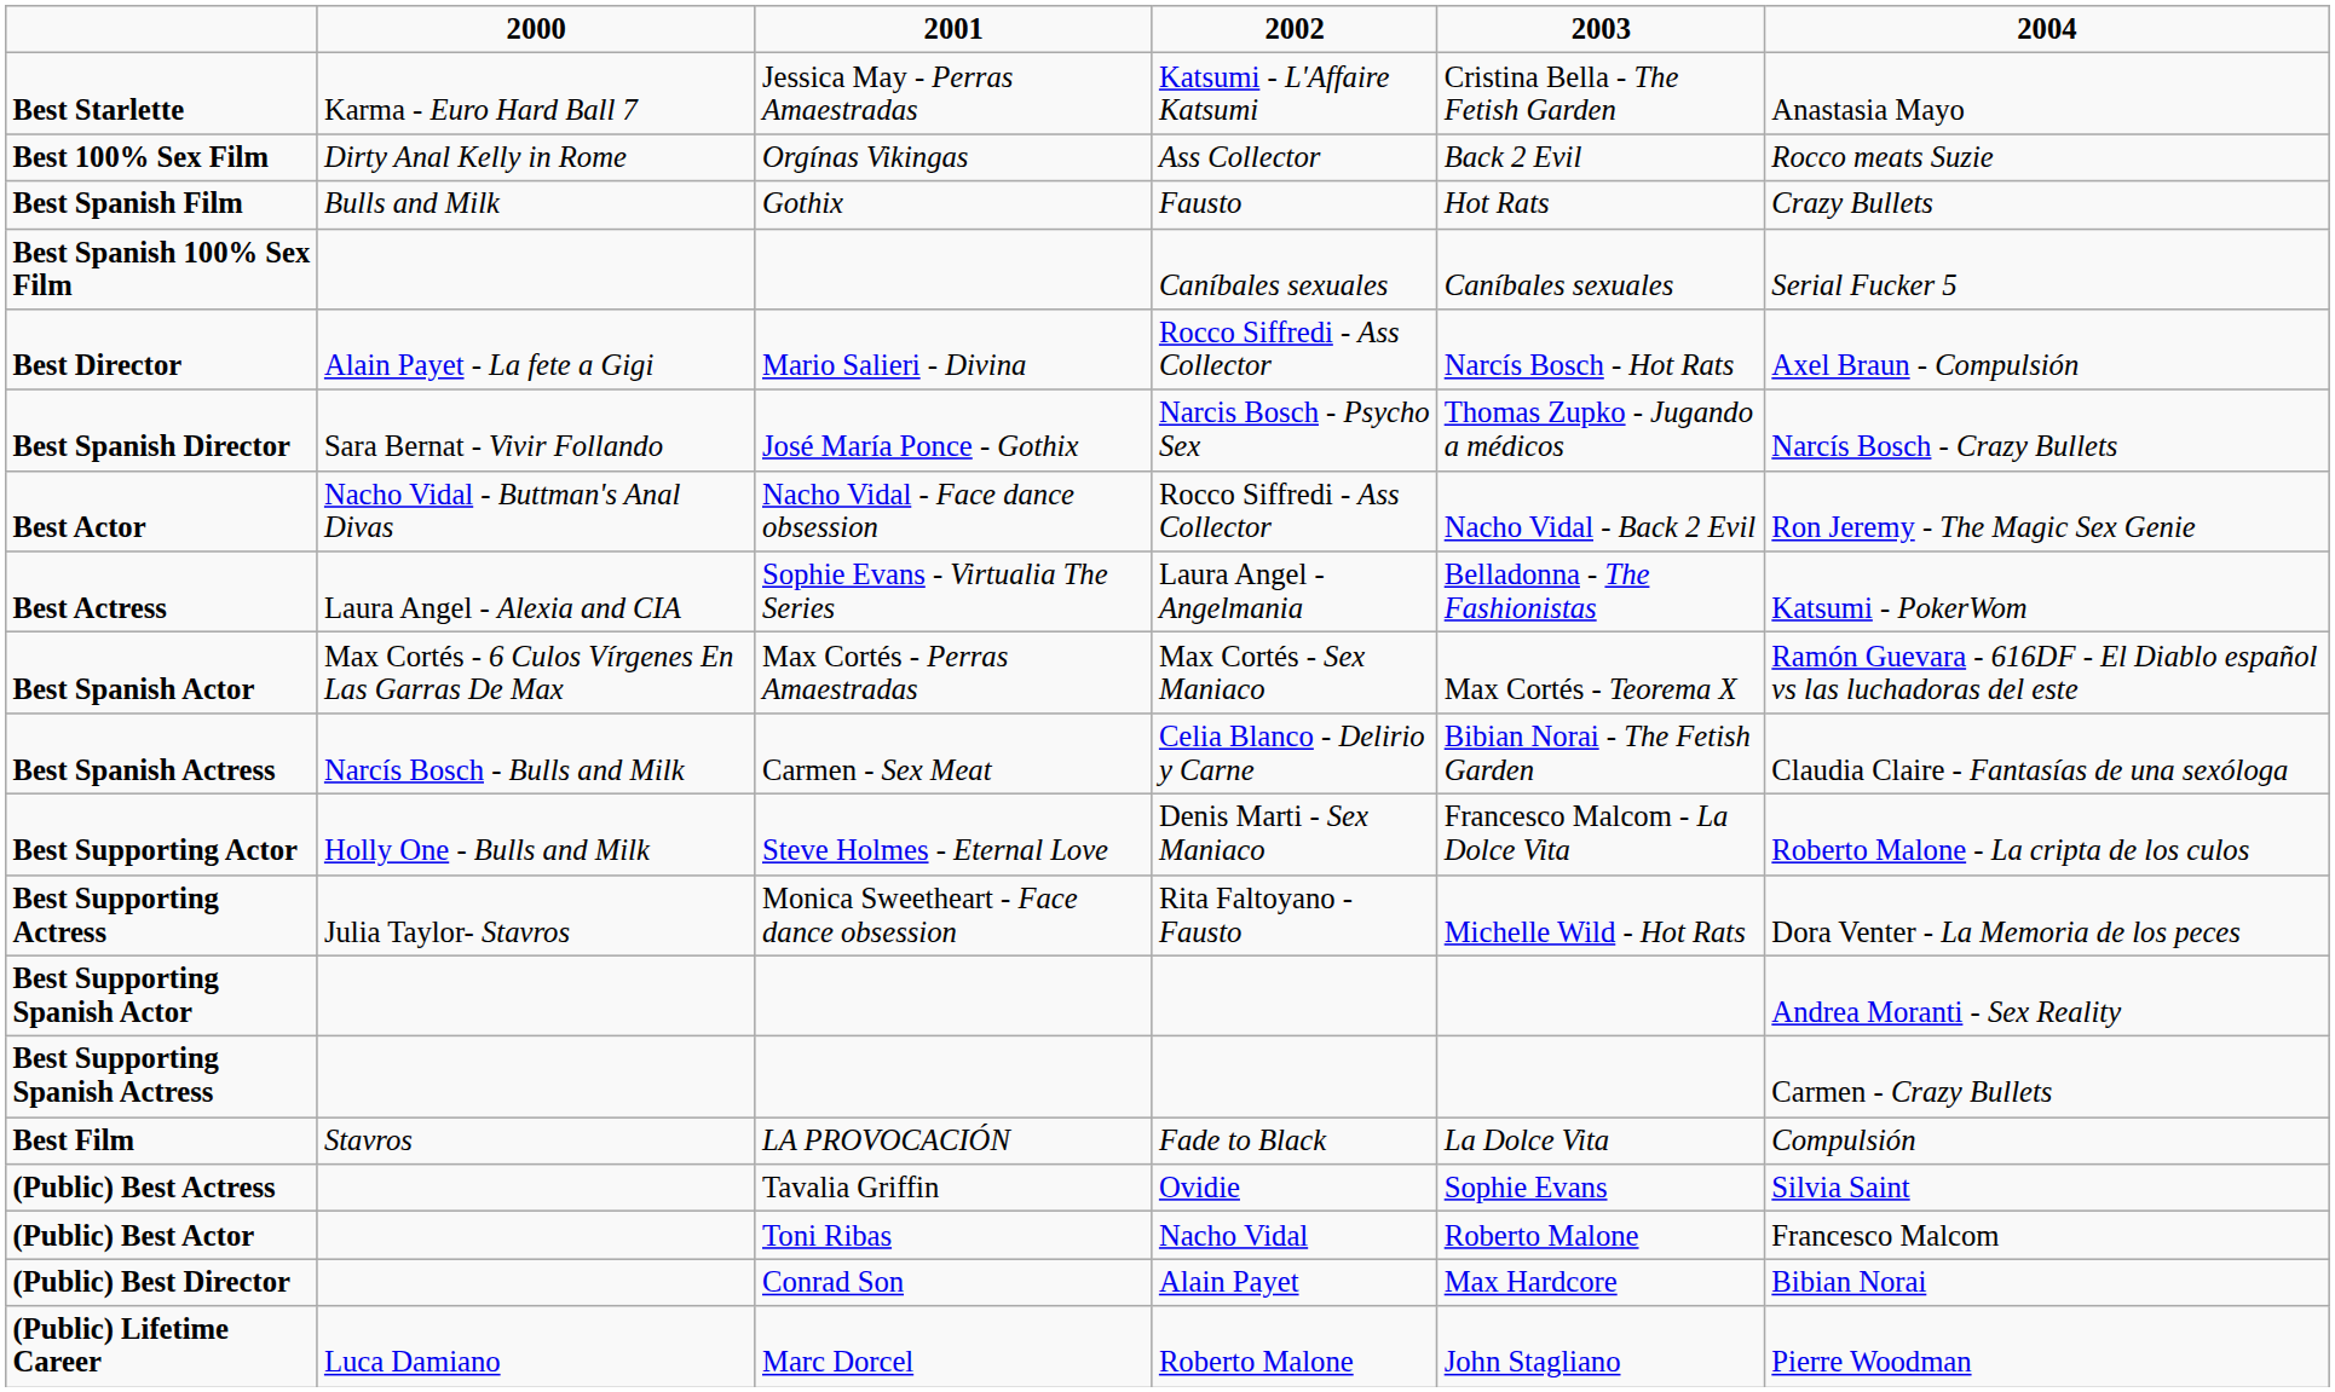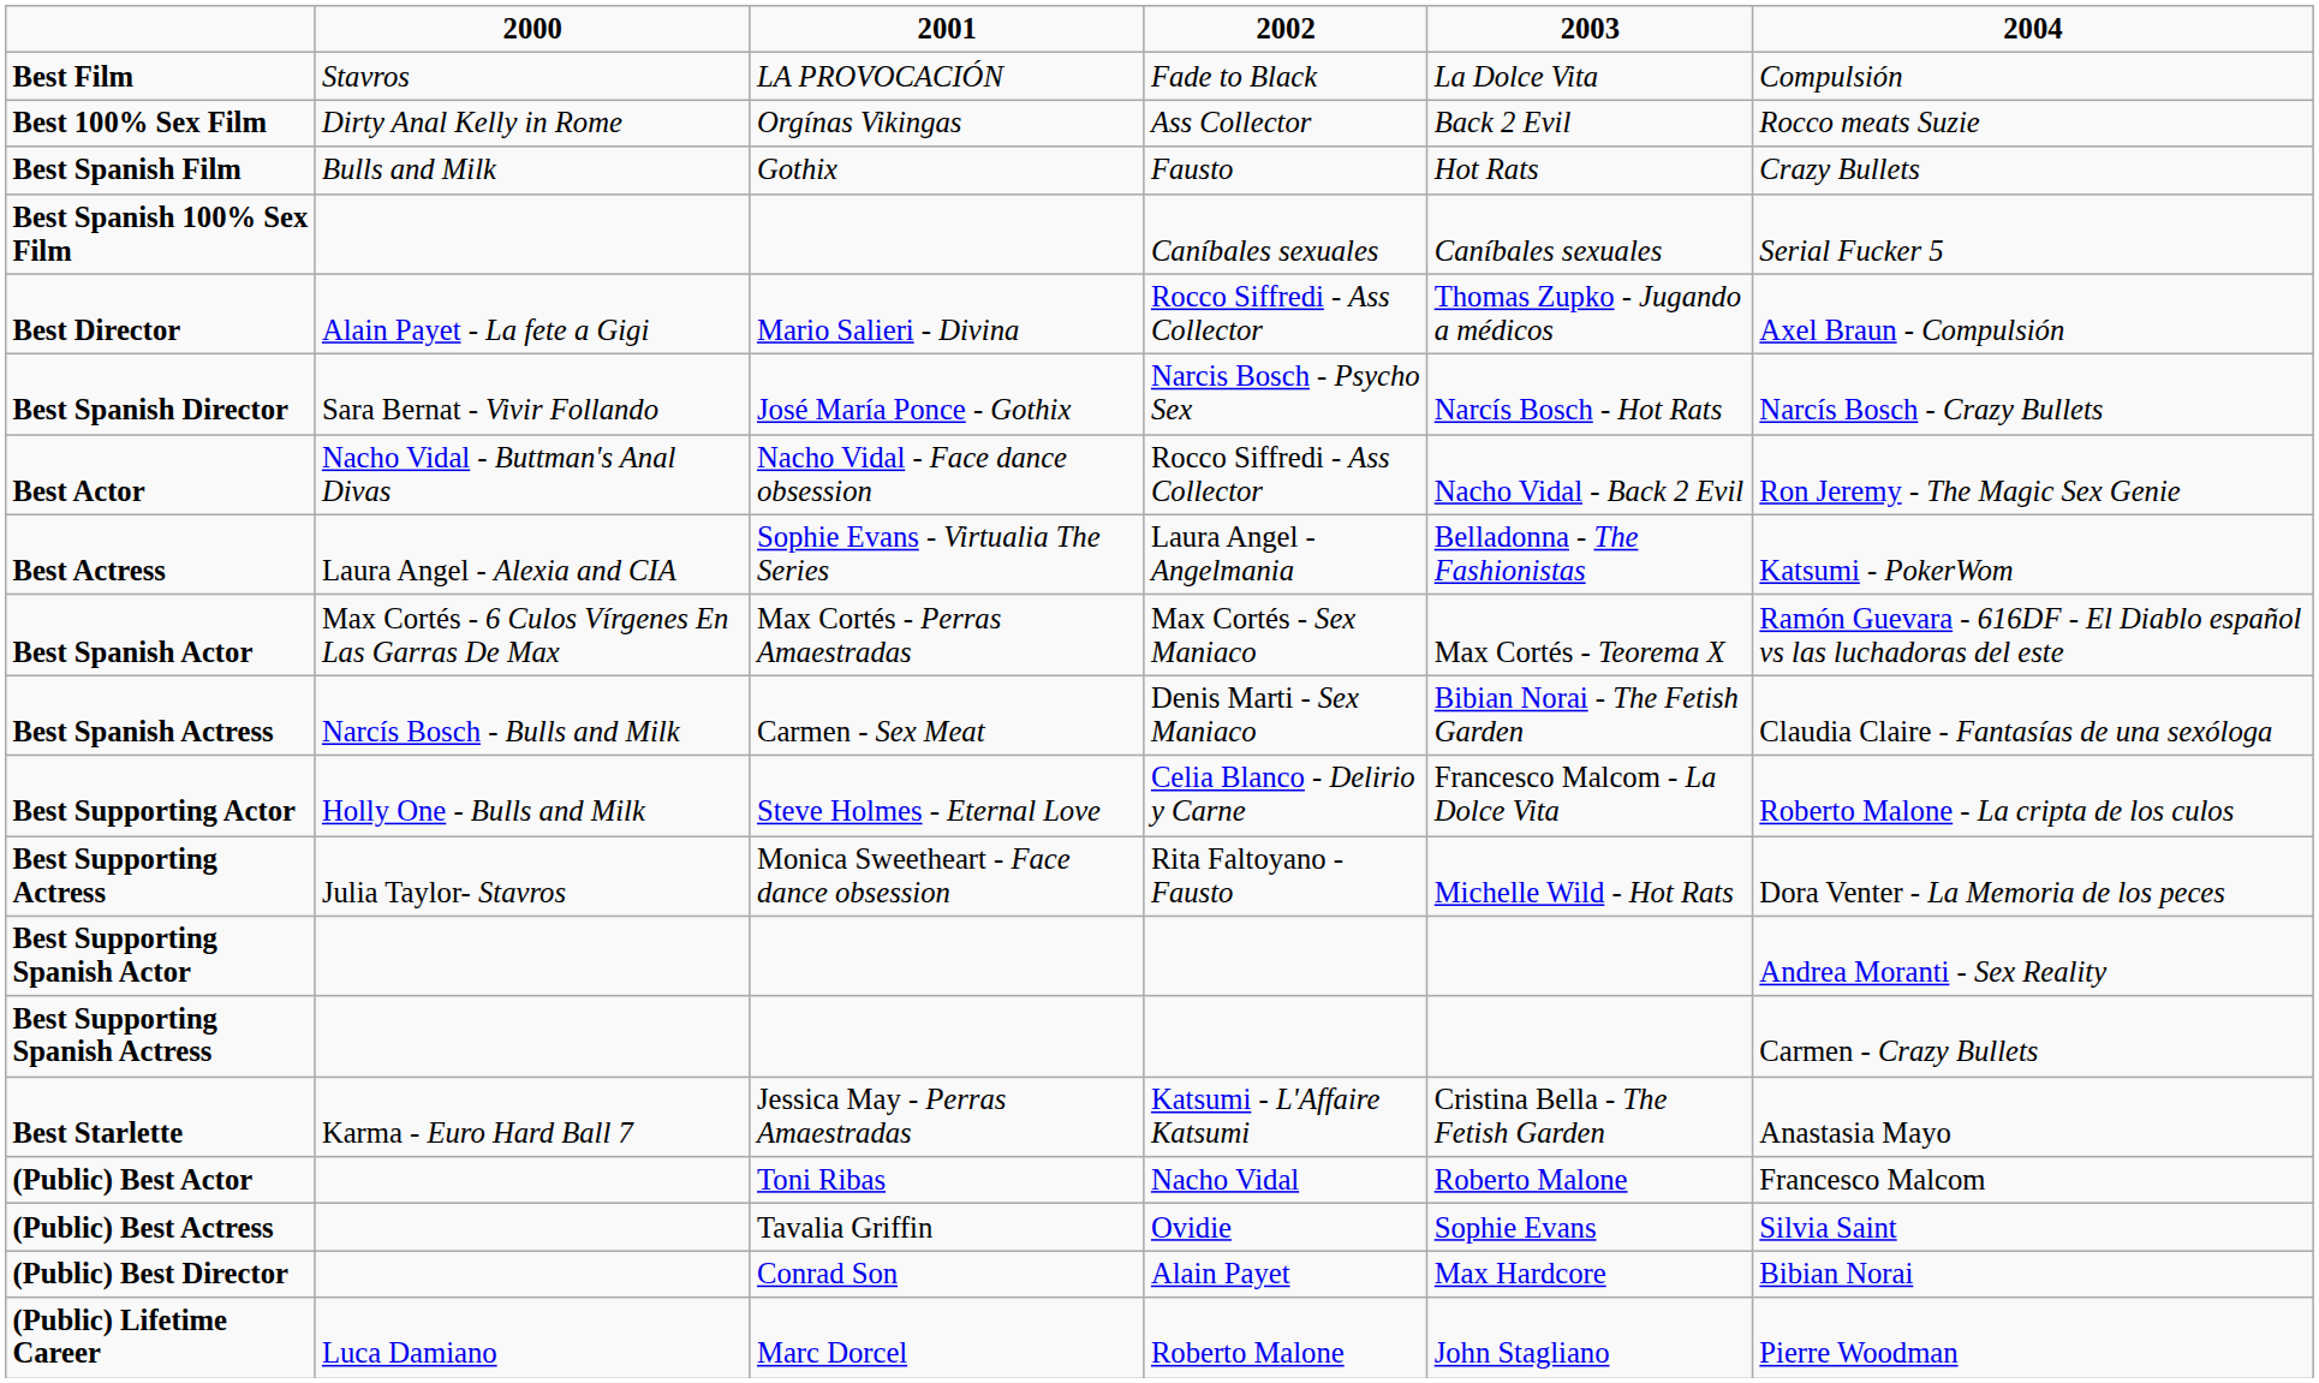rows swapped: Best Film <-> Best Starlette
Best Director | column 5: Narcís Bosch - Hot Rats -> Thomas Zupko - Jugando a médicos
Best Spanish Director | column 5: Thomas Zupko - Jugando a médicos -> Narcís Bosch - Hot Rats
Best Spanish Actress | column 4: Celia Blanco - Delirio y Carne -> Denis Marti - Sex Maniaco
Best Supporting Actor | column 4: Denis Marti - Sex Maniaco -> Celia Blanco - Delirio y Carne
rows swapped: (Public) Best Actor <-> (Public) Best Actress
